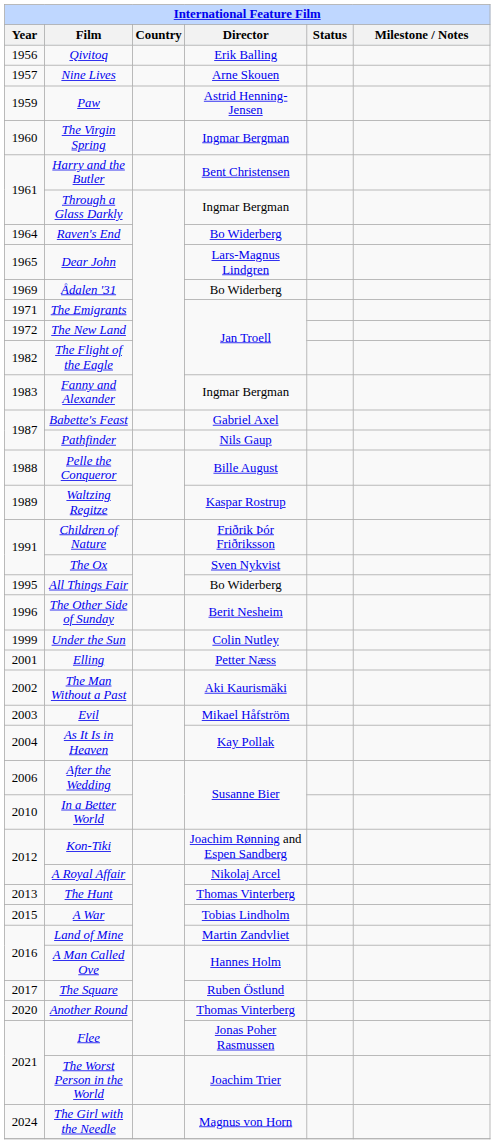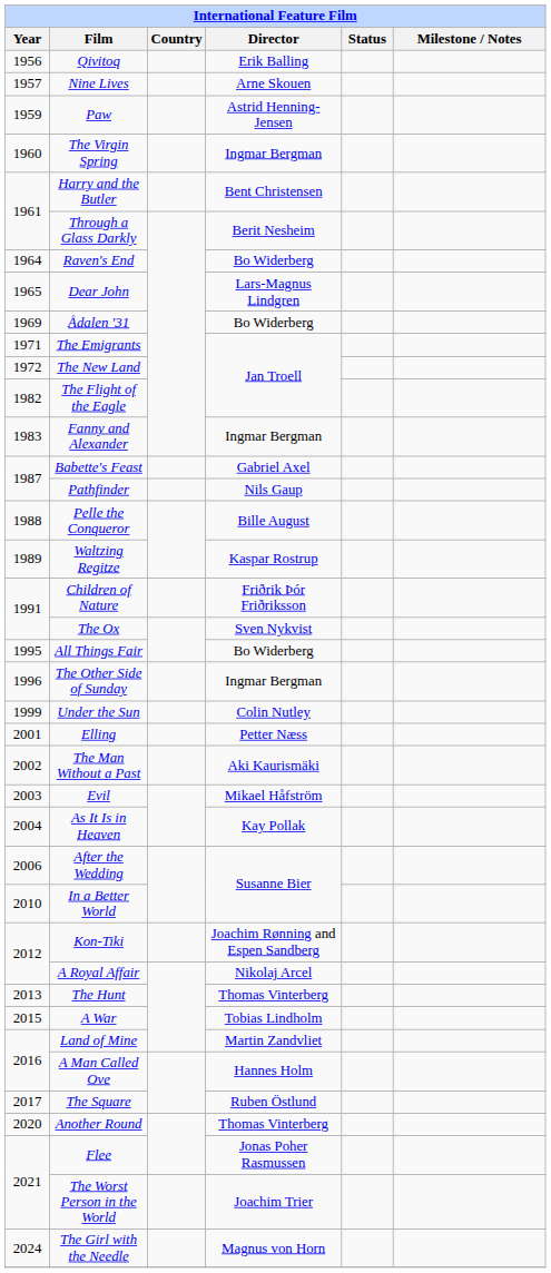Through a Glass Darkly | Director: Ingmar Bergman -> Berit Nesheim
The Other Side of Sunday | Director: Berit Nesheim -> Ingmar Bergman
